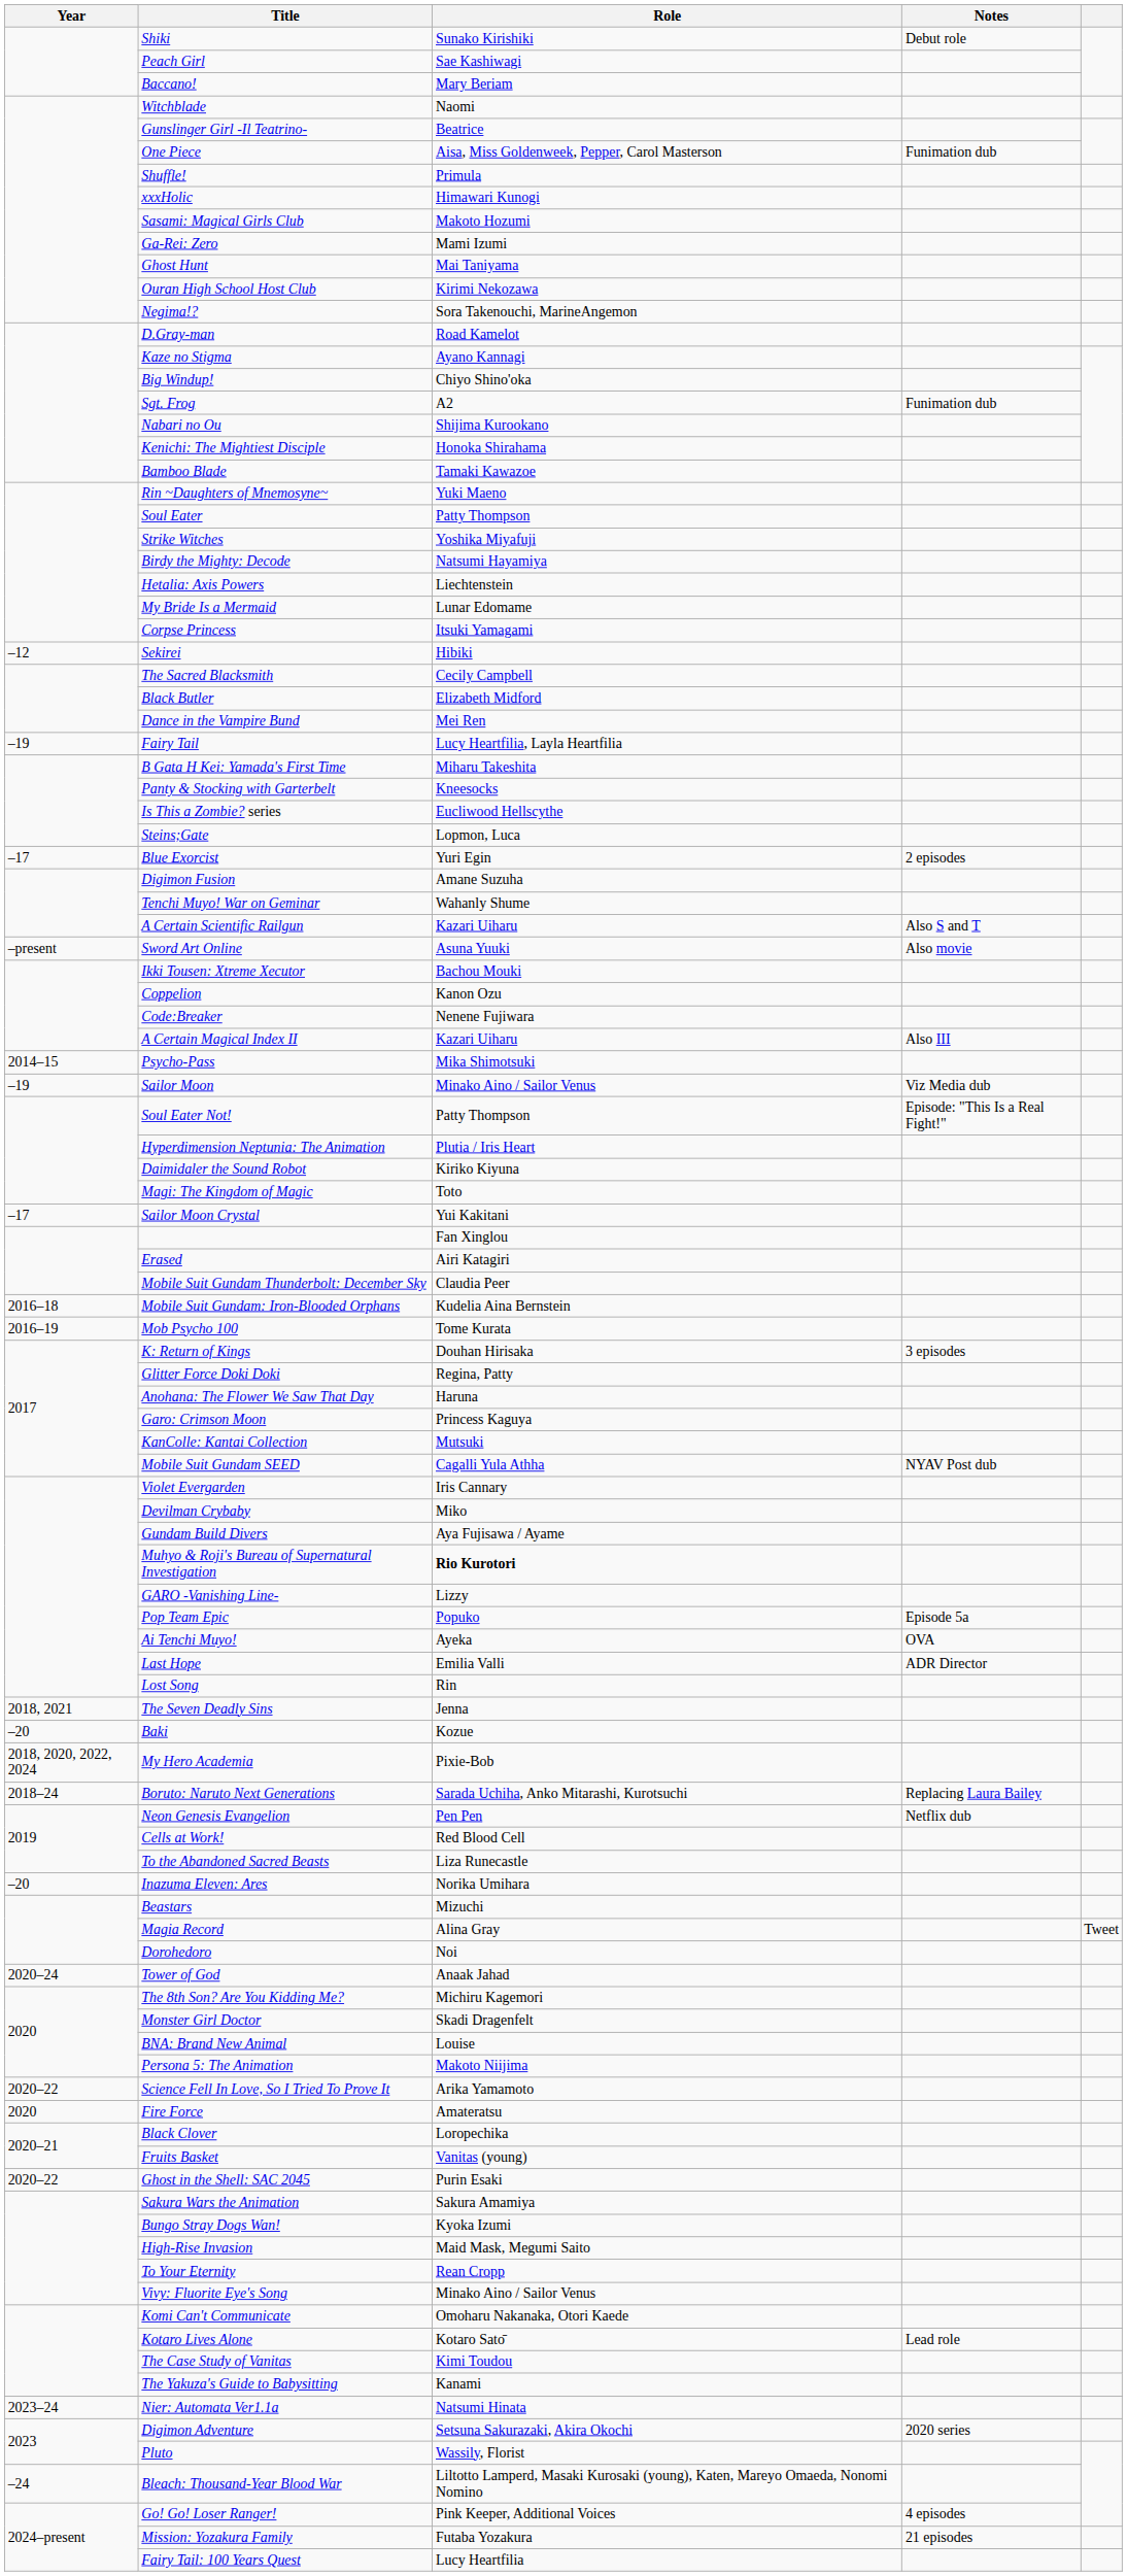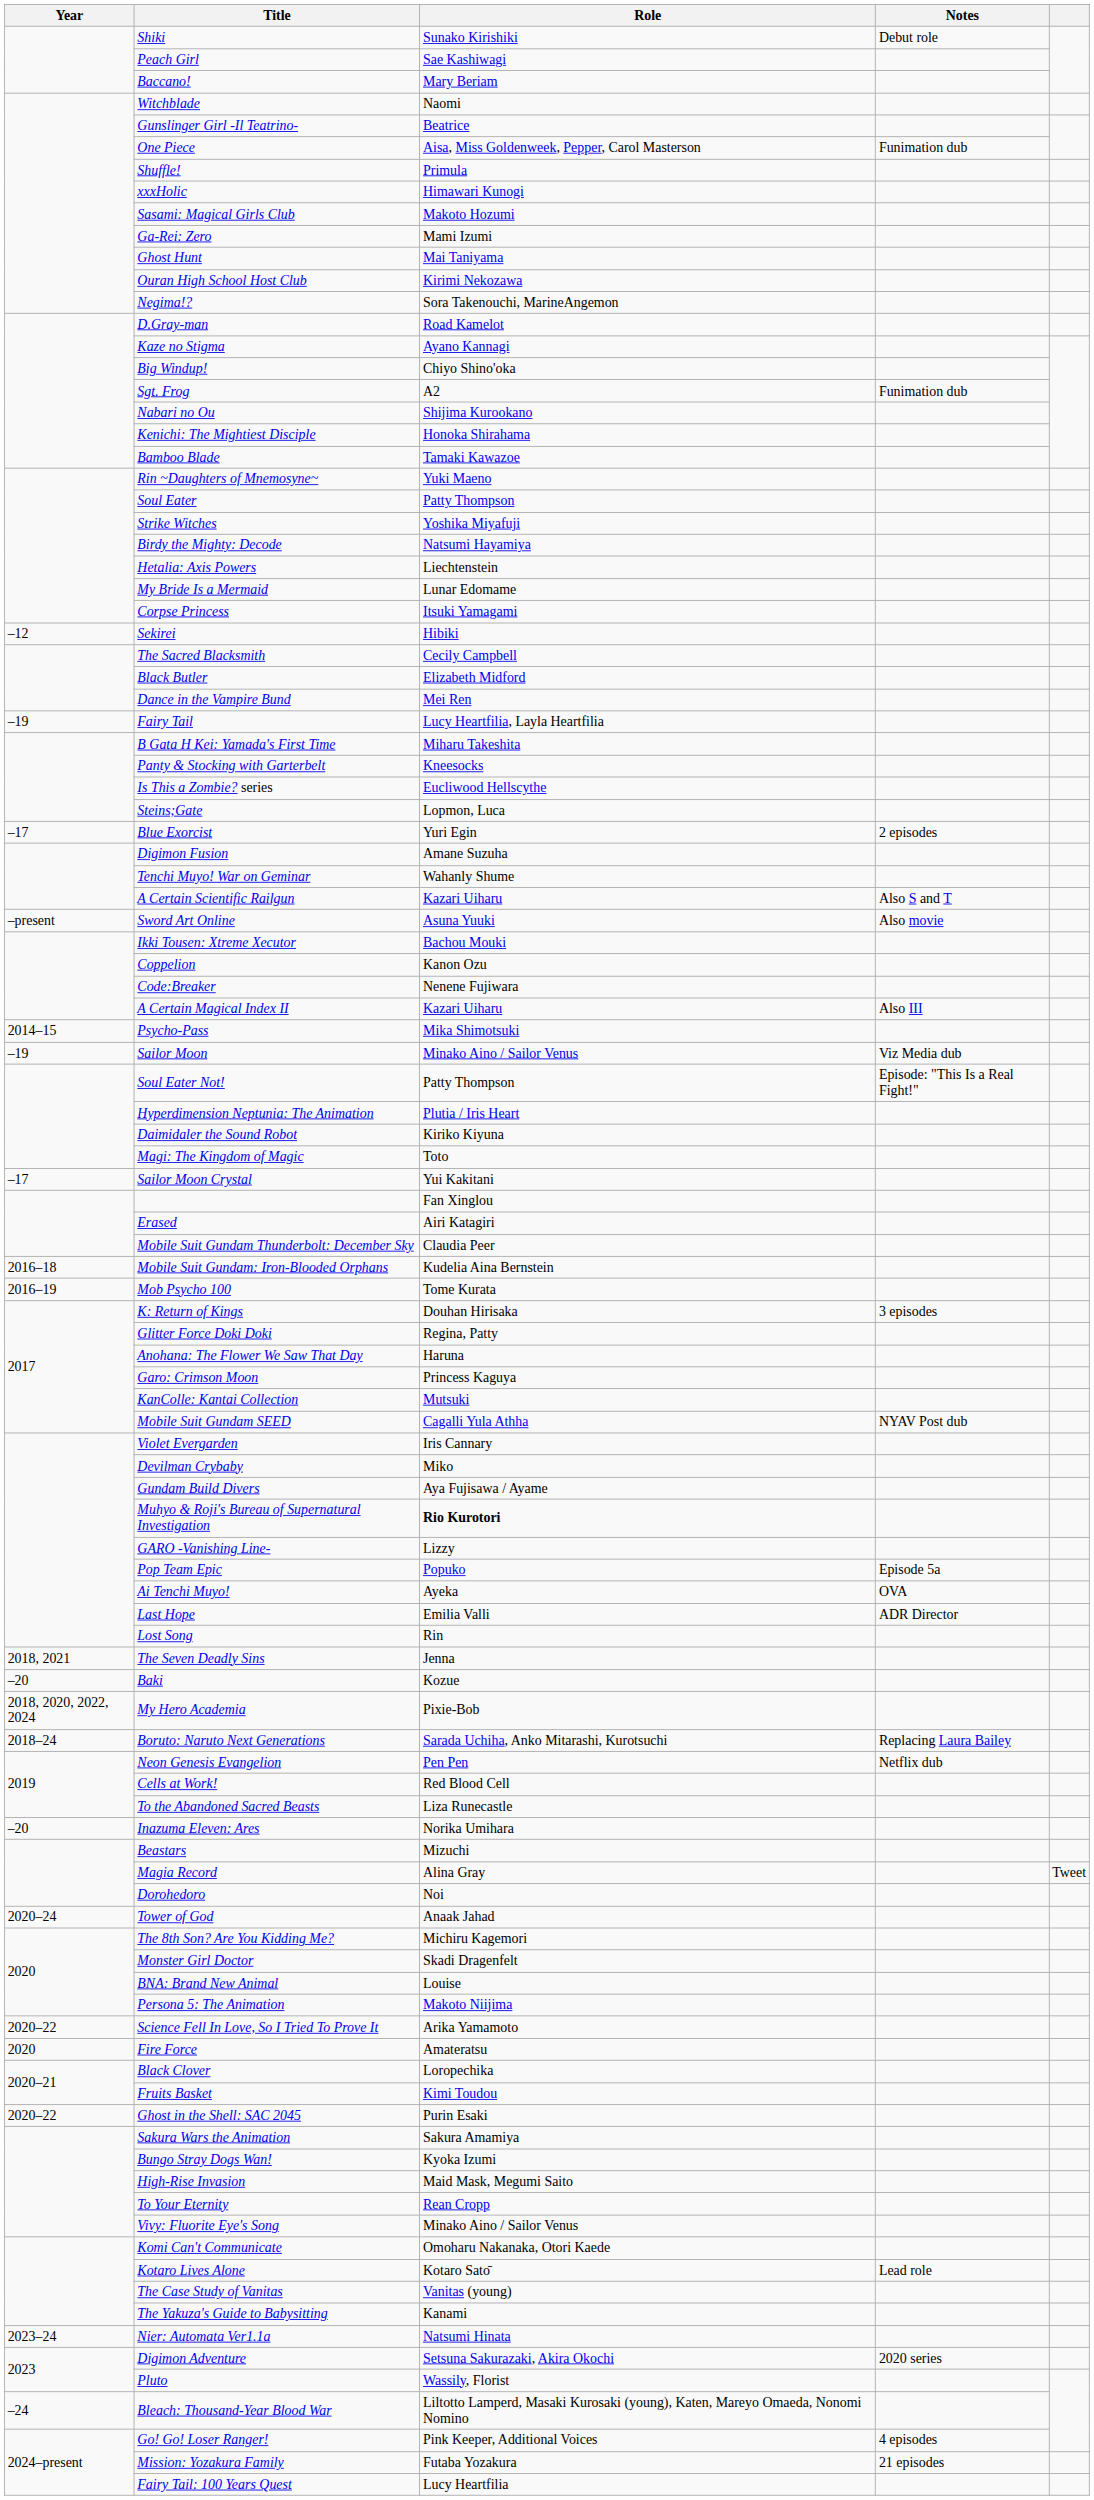Fruits Basket | Role: Vanitas (young) -> Kimi Toudou
The Case Study of Vanitas | Role: Kimi Toudou -> Vanitas (young)
